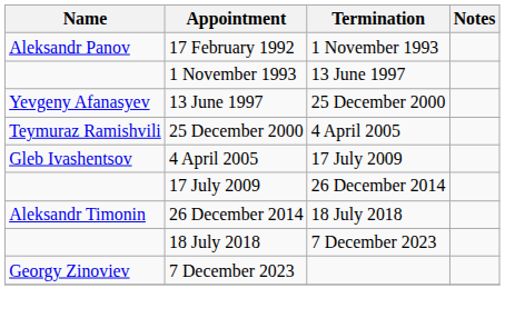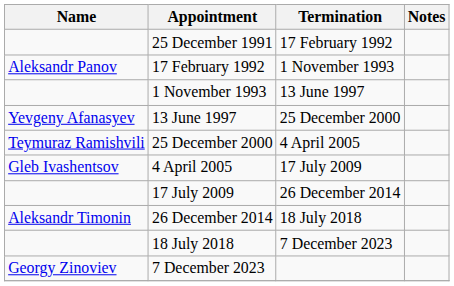+ row: 25 December 1991 | 17 February 1992
